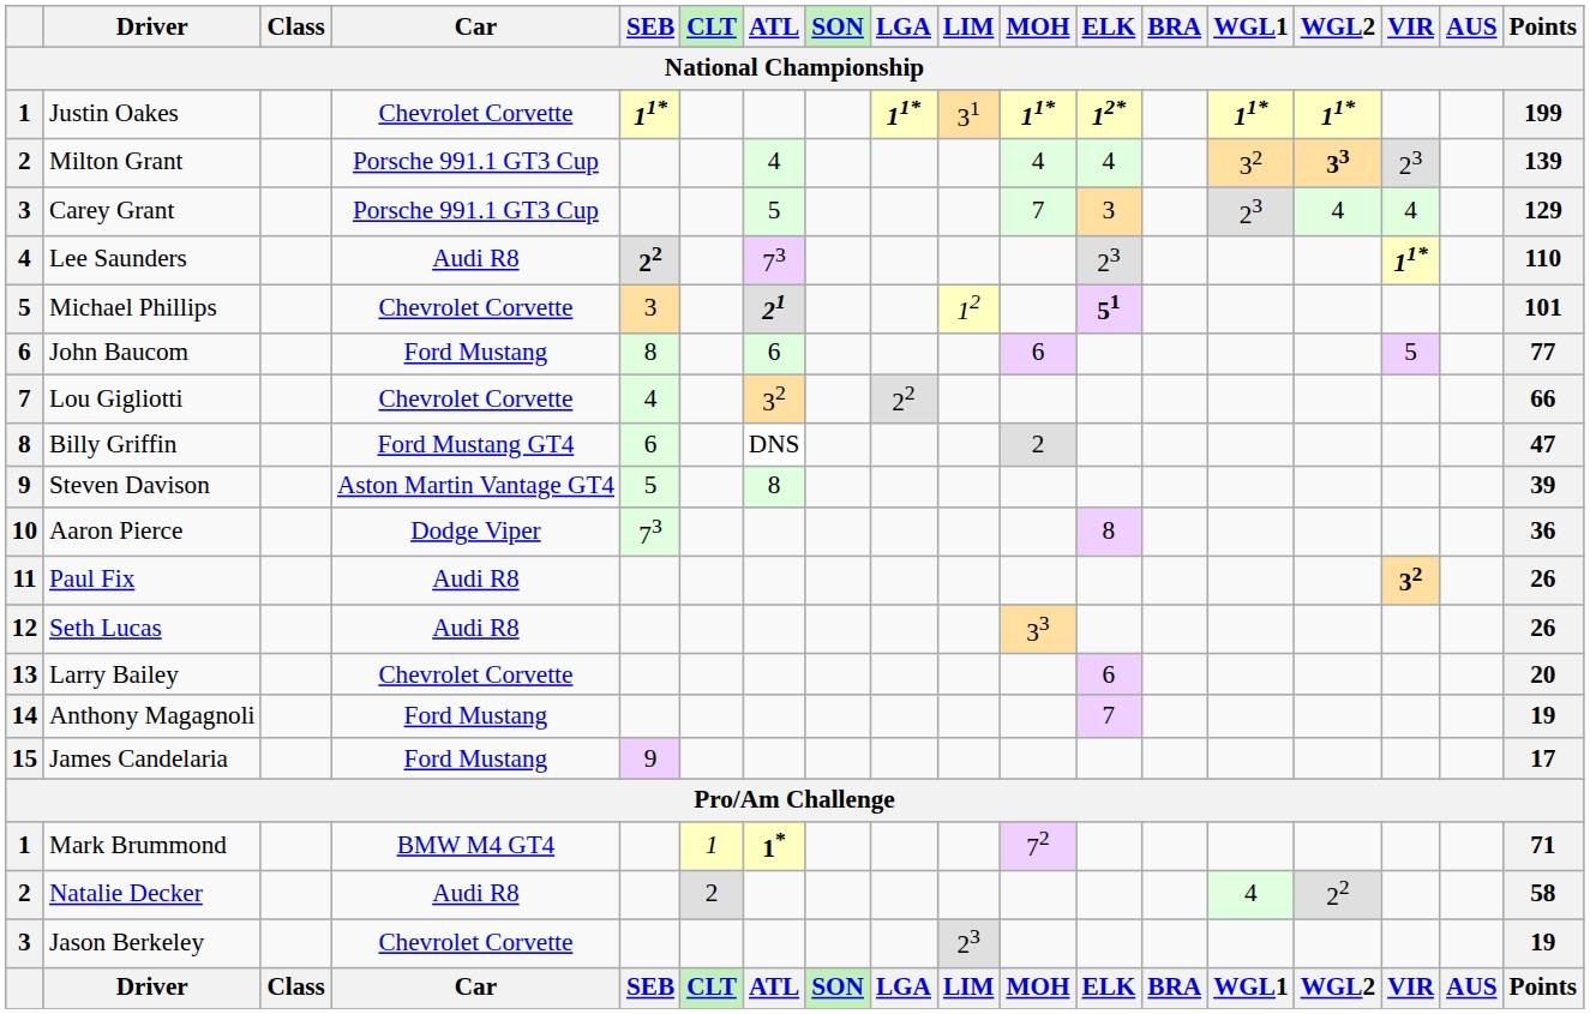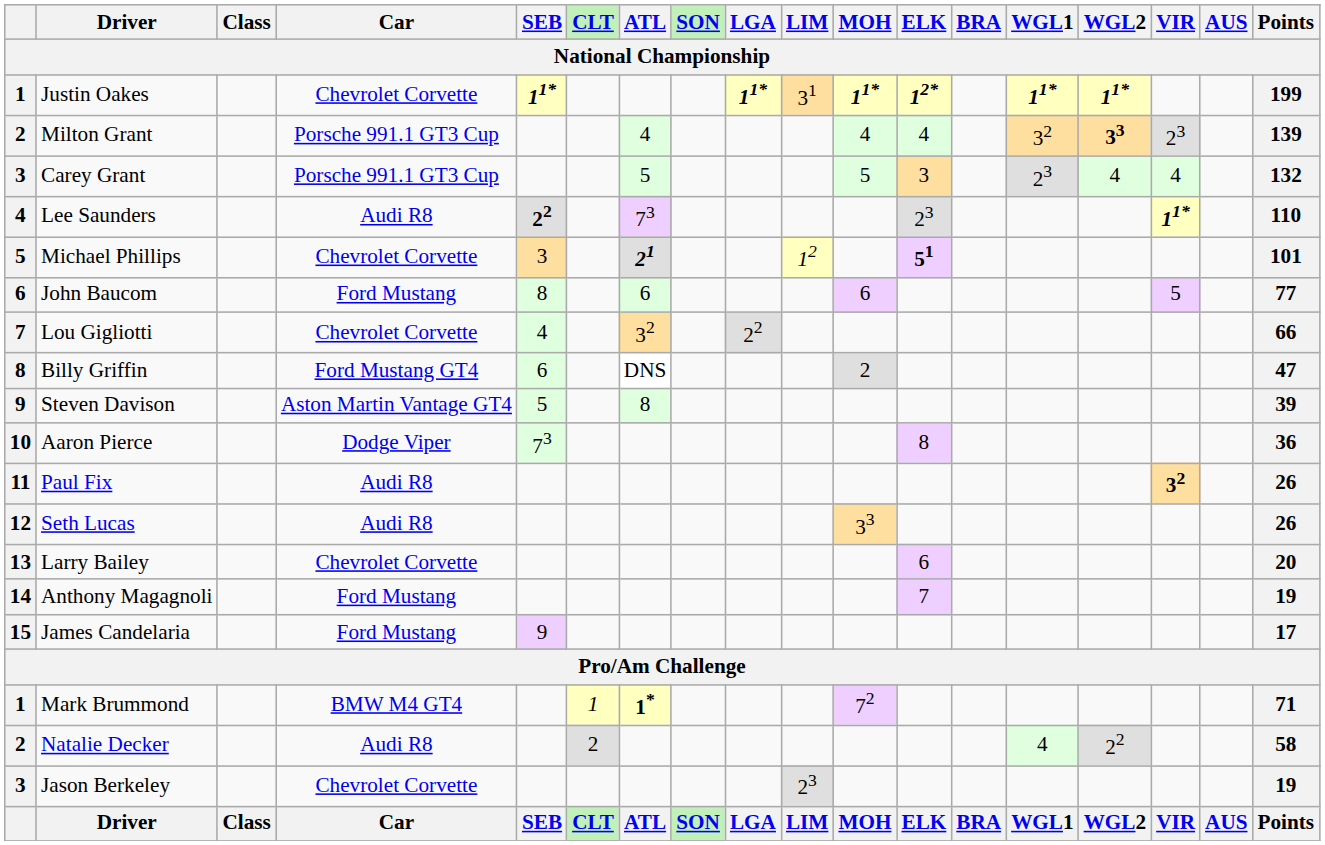Carey Grant | MOH: 7 -> 5
Carey Grant | Points: 129 -> 132
